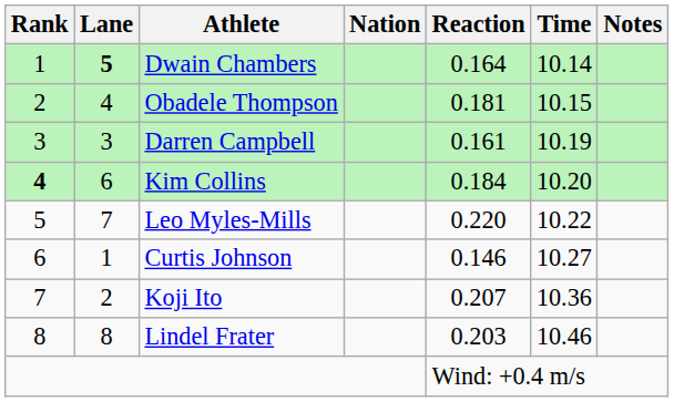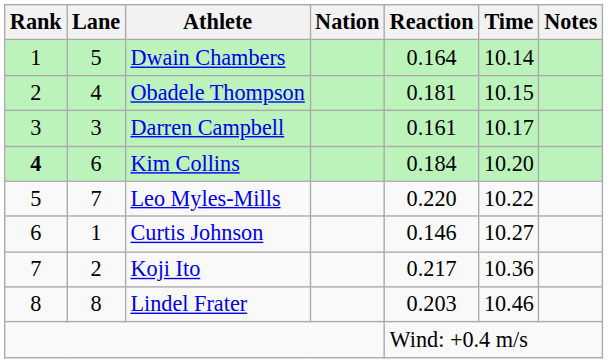Dwain Chambers | Lane: bold -> normal
Darren Campbell | Time: 10.19 -> 10.17
Koji Ito | Reaction: 0.207 -> 0.217
